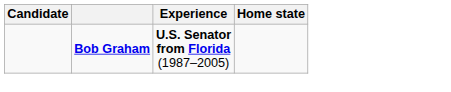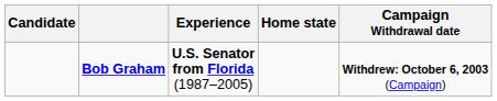+ column: Campaign Withdrawal date | Withdrew: October 6, 2003 (Campaign)
